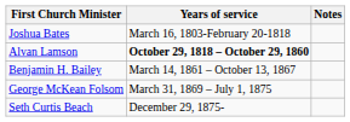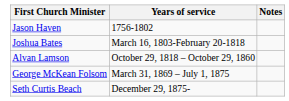+ row: Jason Haven | 1756-1802
Alvan Lamson | Years of service: bold -> normal
- row: Benjamin H. Bailey | March 14, 1861 – October 13, 1867
